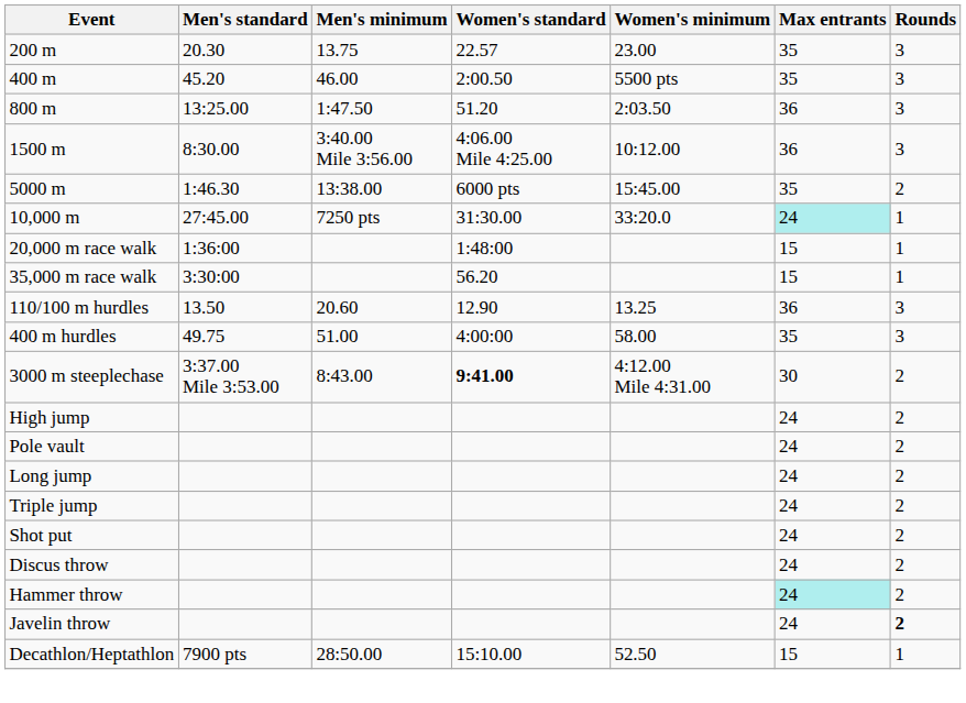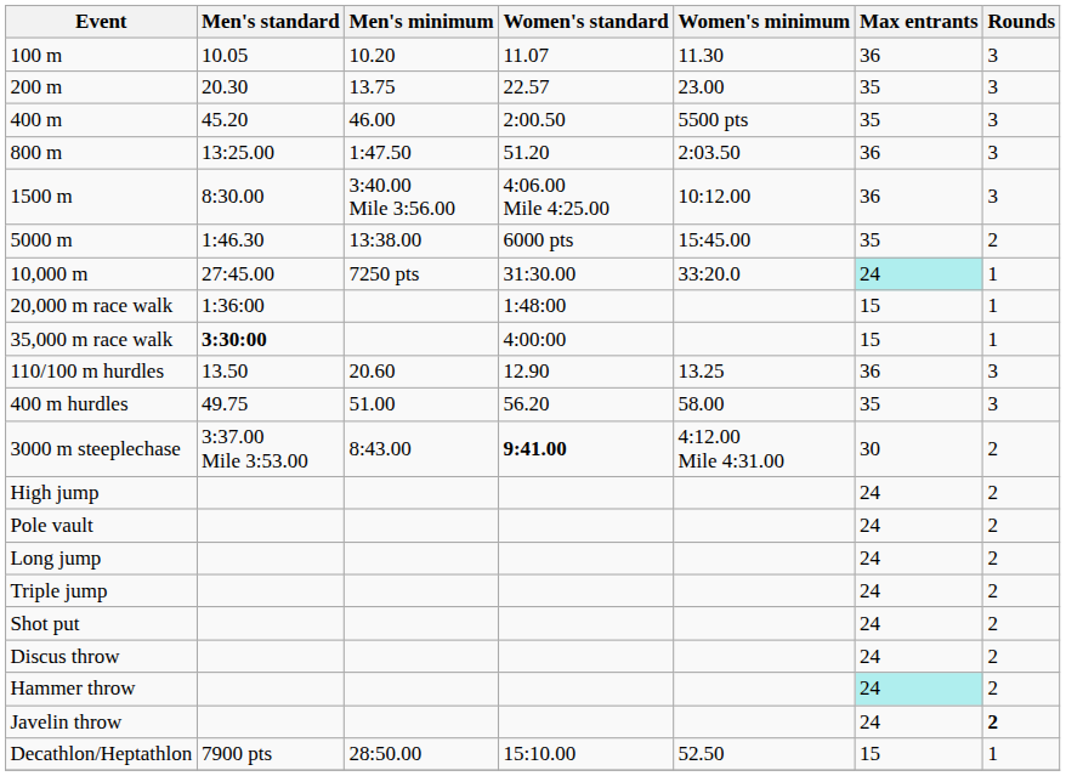+ row: 100 m | 10.05 | 10.20 | 11.07 | 11.30 | 36 | 3
35,000 m race walk | Men's standard: normal -> bold
35,000 m race walk | Women's standard: 56.20 -> 4:00:00
400 m hurdles | Women's standard: 4:00:00 -> 56.20
